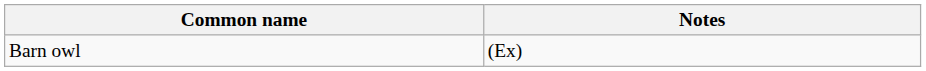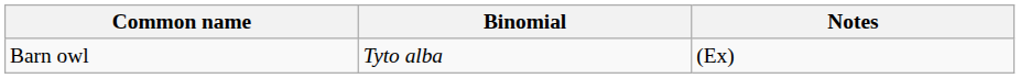+ column: Binomial | Tyto alba
